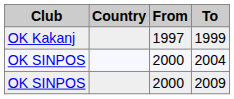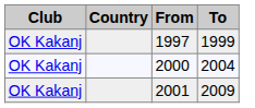2004 | Club: OK SINPOS -> OK Kakanj
2009 | Club: OK SINPOS -> OK Kakanj
2009 | From: 2000 -> 2001
